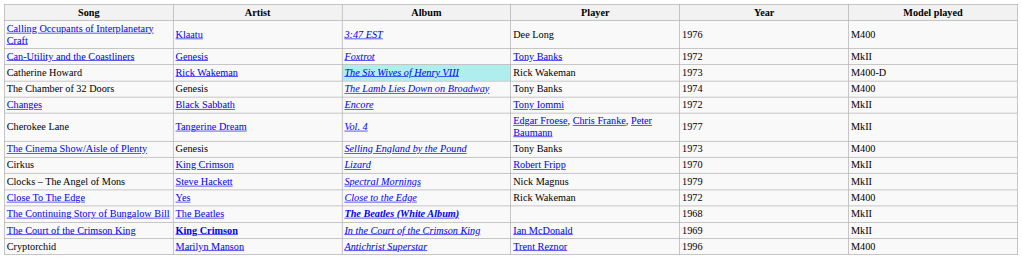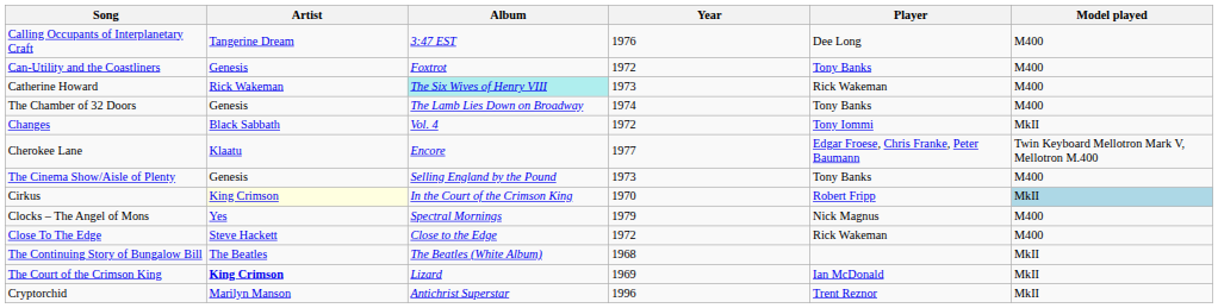columns swapped: Year <-> Player
Calling Occupants of Interplanetary Craft | Artist: Klaatu -> Tangerine Dream
Can-Utility and the Coastliners | Model played: MkII -> M400
Catherine Howard | Model played: M400-D -> M400
Changes | Album: Encore -> Vol. 4
Cherokee Lane | Artist: Tangerine Dream -> Klaatu
Cherokee Lane | Album: Vol. 4 -> Encore
Cherokee Lane | Model played: MkII -> Twin Keyboard Mellotron Mark V, Mellotron M.400
Cirkus | Artist: no background -> lightyellow background
Cirkus | Album: Lizard -> In the Court of the Crimson King
Cirkus | Model played: no background -> lightblue background
Clocks – The Angel of Mons | Artist: Steve Hackett -> Yes
Clocks – The Angel of Mons | Model played: MkII -> M400
Close To The Edge | Artist: Yes -> Steve Hackett
The Continuing Story of Bungalow Bill | Album: bold -> normal
The Court of the Crimson King | Album: In the Court of the Crimson King -> Lizard
Cryptorchid | Model played: M400 -> MkII
